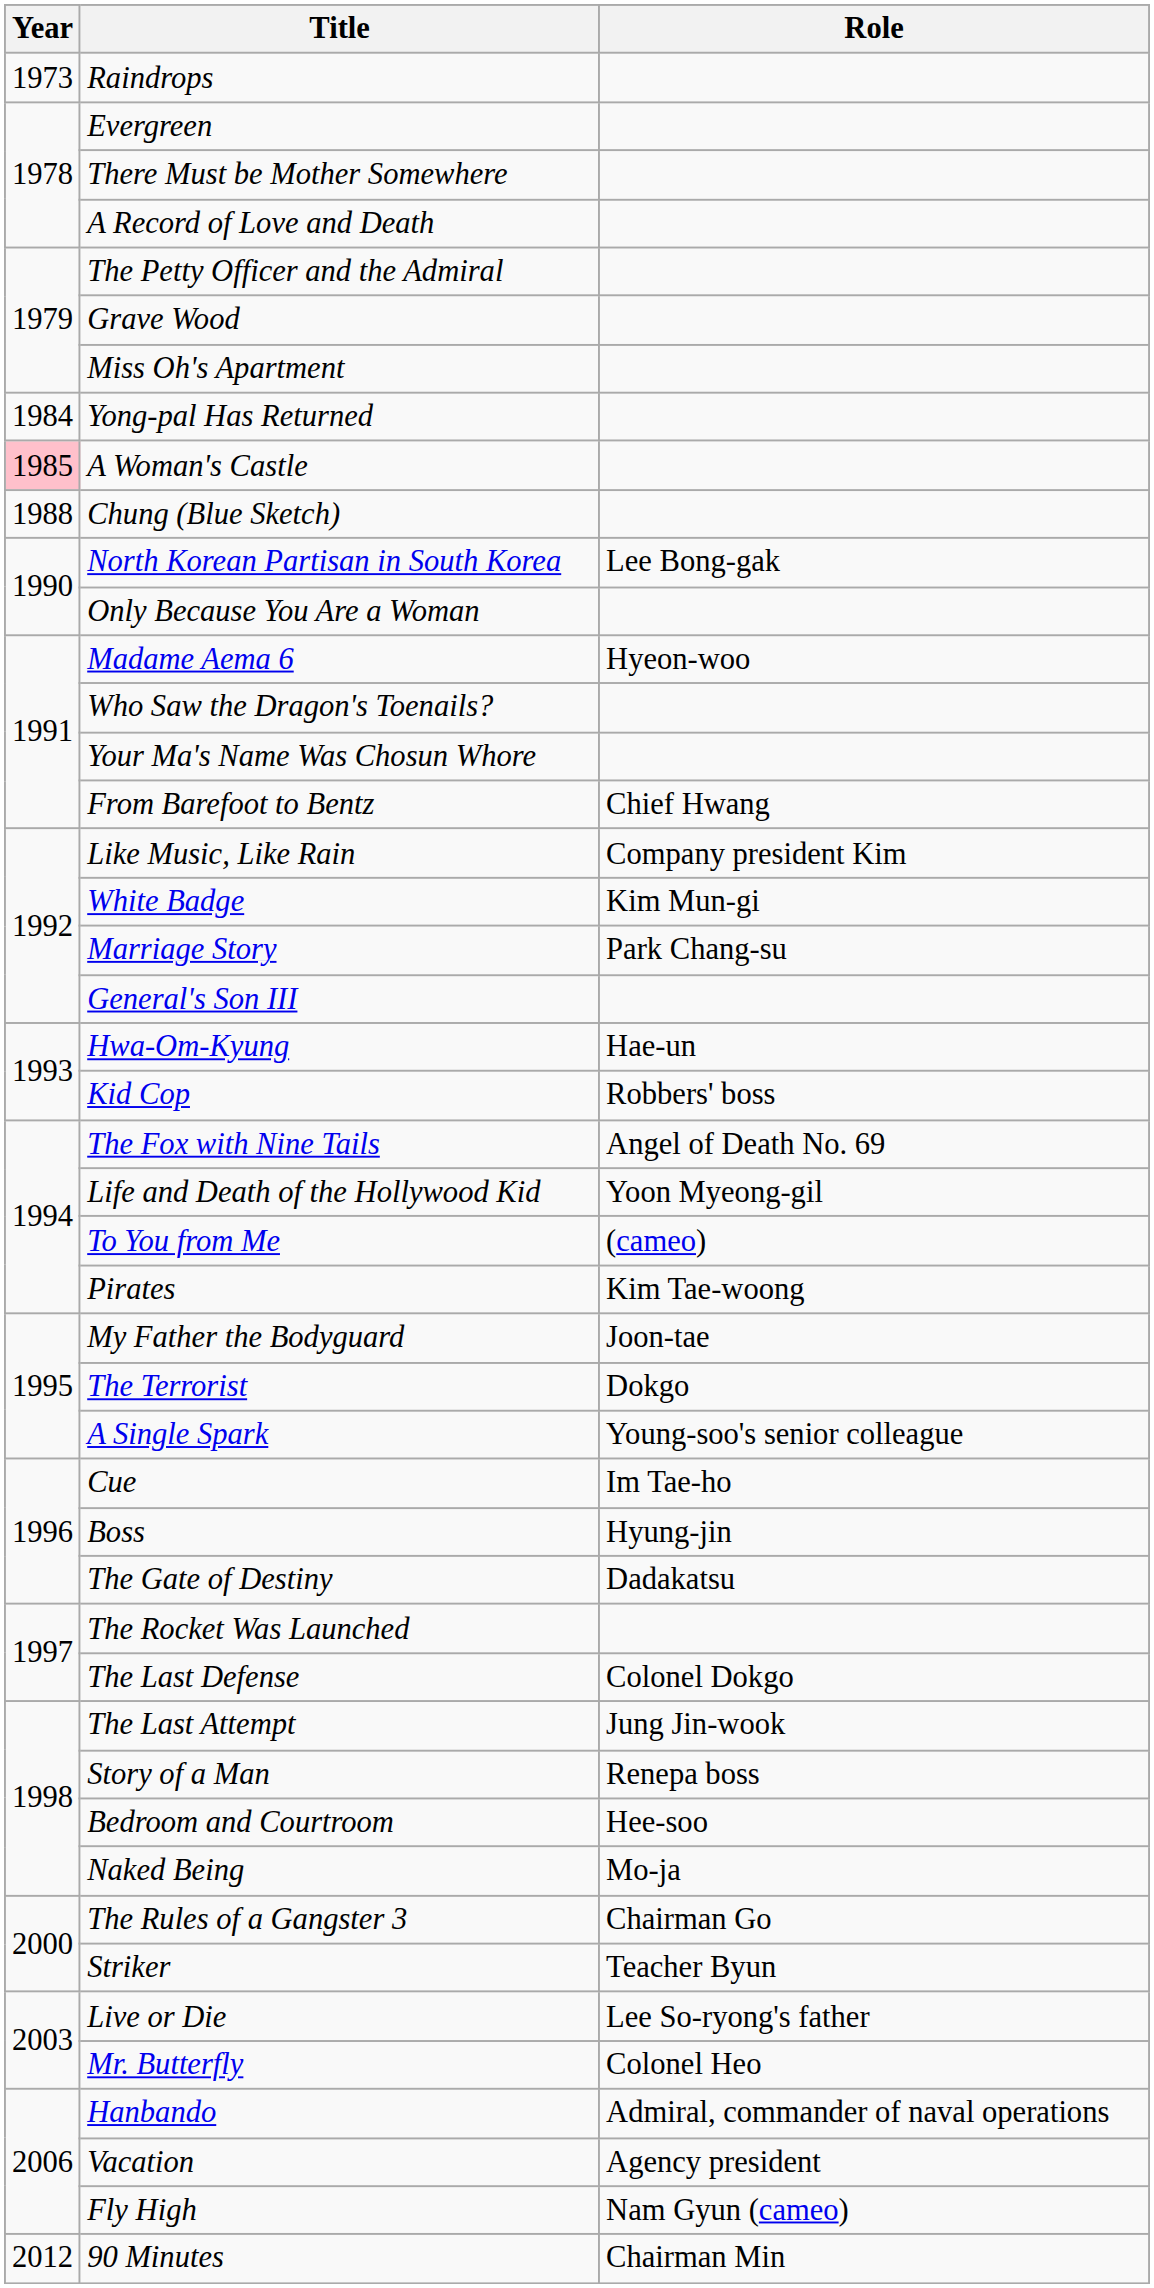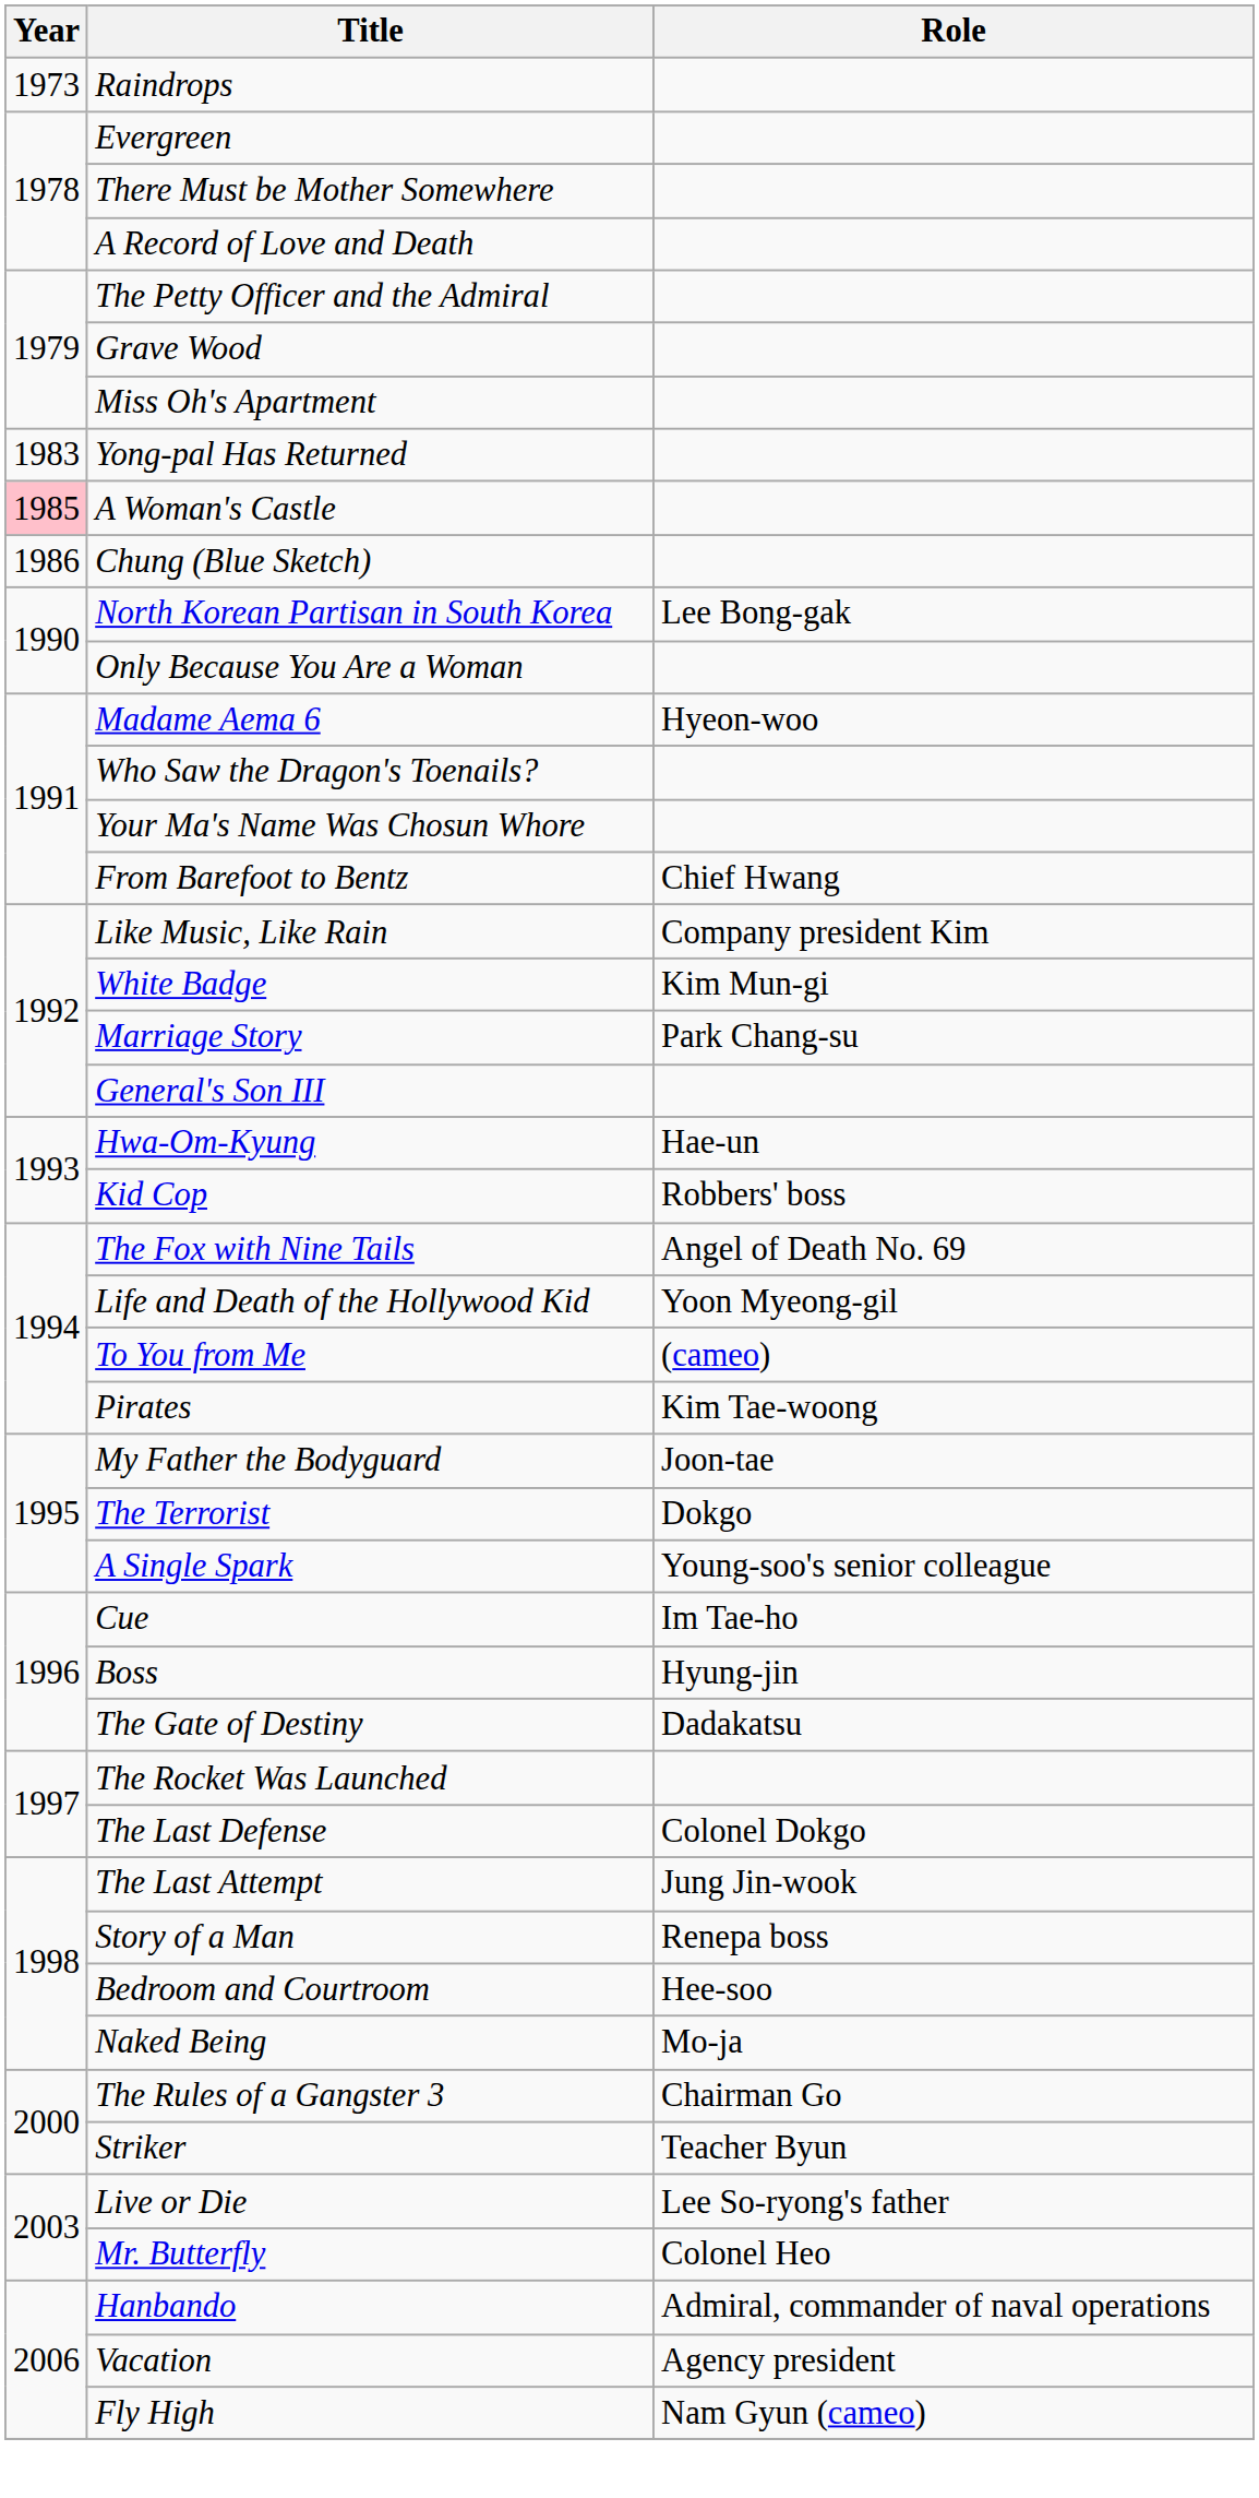Yong-pal Has Returned | Year: 1984 -> 1983
Chung (Blue Sketch) | Year: 1988 -> 1986
- row: 2012 | 90 Minutes | Chairman Min
